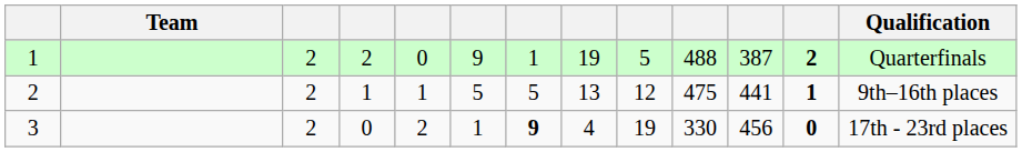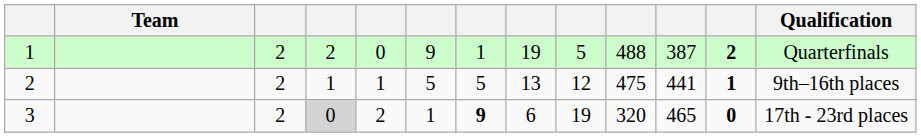3 | column 4: no background -> lightgrey background
3 | column 8: 4 -> 6
3 | column 10: 330 -> 320
3 | column 11: 456 -> 465
